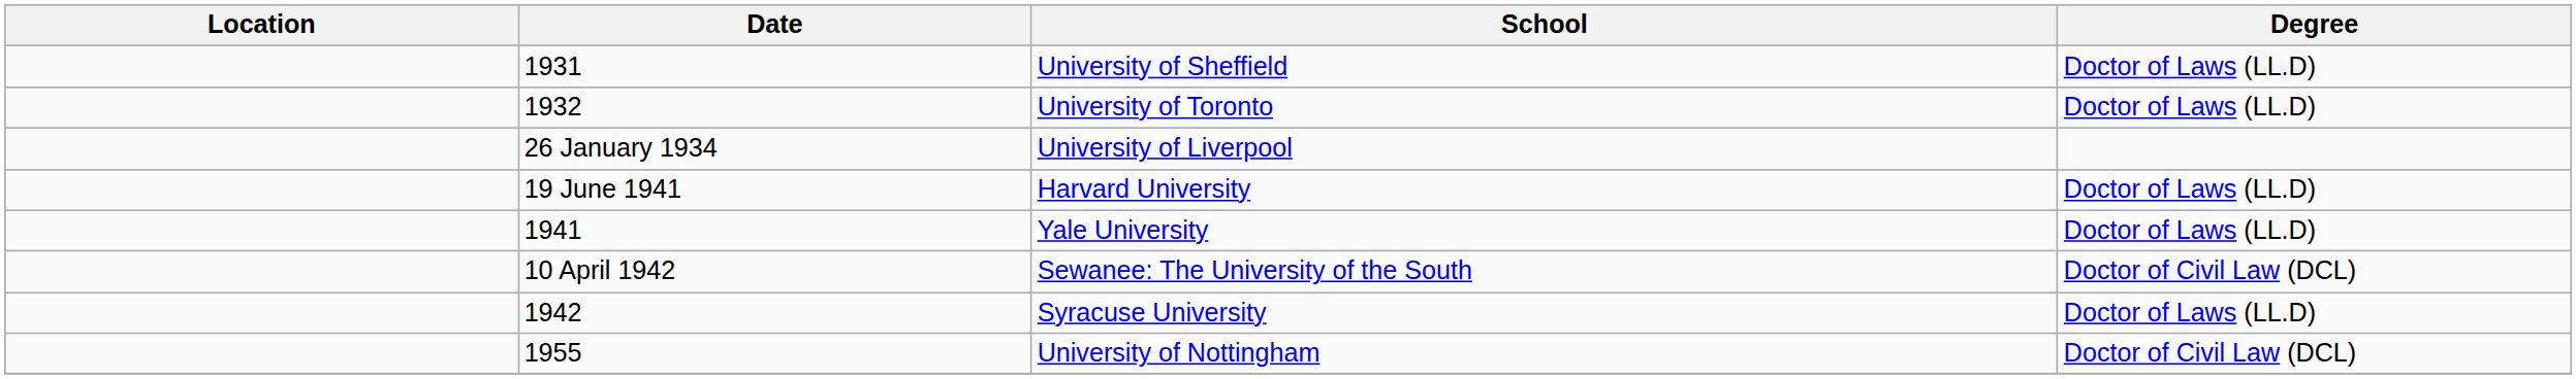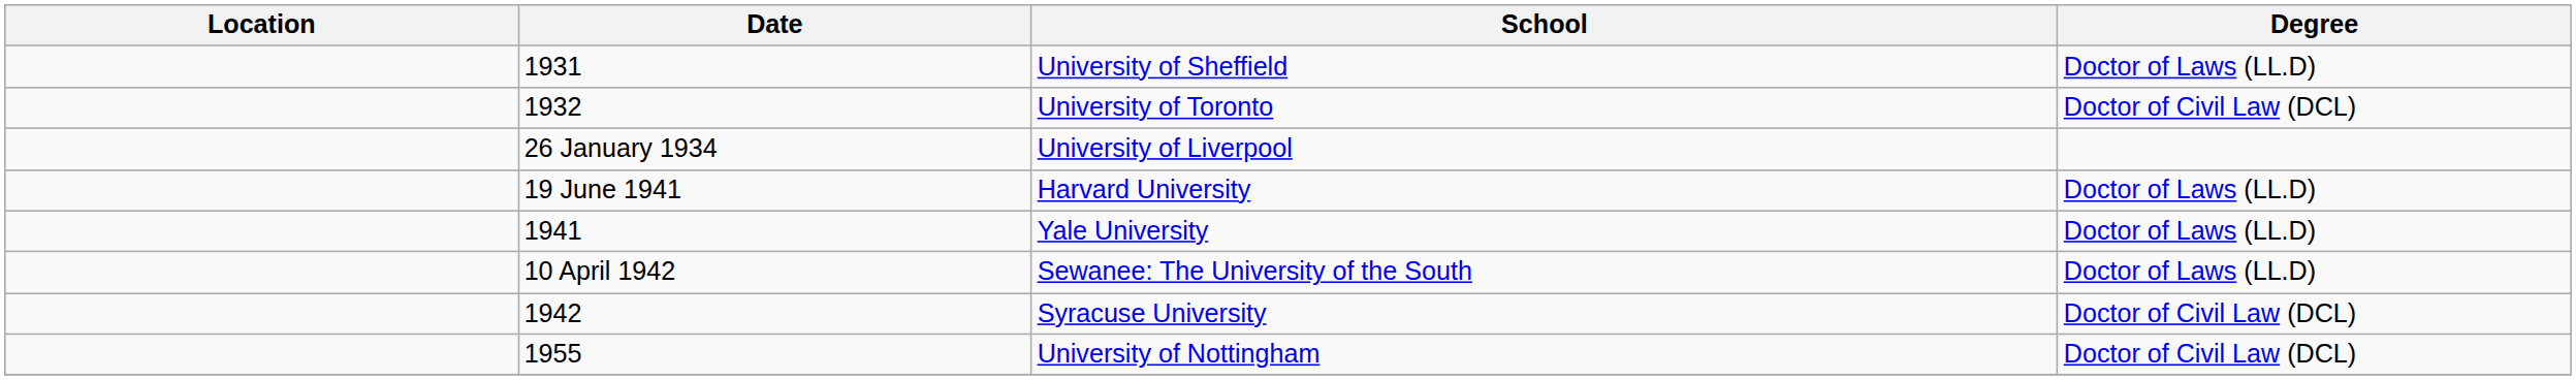University of Toronto | Degree: Doctor of Laws (LL.D) -> Doctor of Civil Law (DCL)
Sewanee: The University of the South | Degree: Doctor of Civil Law (DCL) -> Doctor of Laws (LL.D)
Syracuse University | Degree: Doctor of Laws (LL.D) -> Doctor of Civil Law (DCL)
